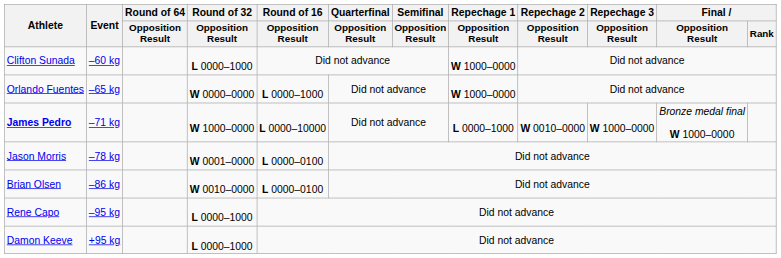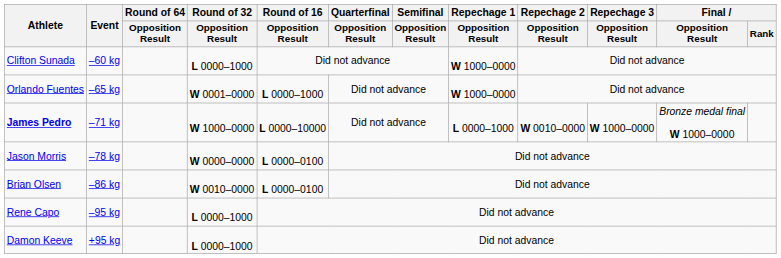Orlando Fuentes | Round of 32 / Opposition Result: W 0000–0000 -> W 0001–0000
Jason Morris | Round of 32 / Opposition Result: W 0001–0000 -> W 0000–0000
